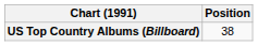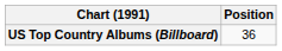US Top Country Albums (Billboard) | Position: 38 -> 36
